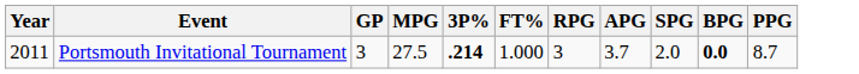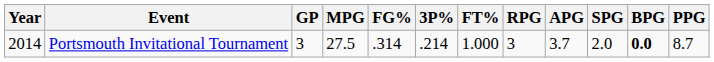+ column: FG% | .314
Portsmouth Invitational Tournament | Year: 2011 -> 2014
Portsmouth Invitational Tournament | 3P%: bold -> normal
